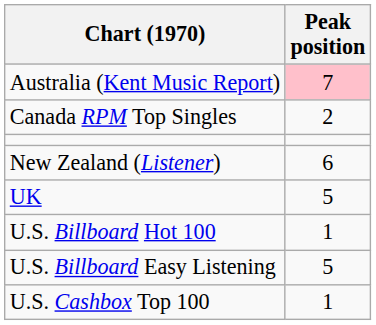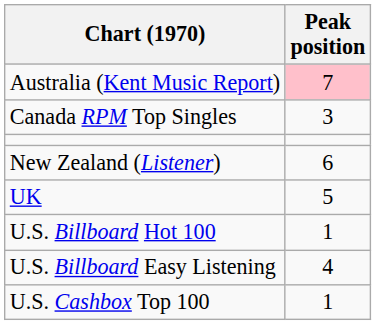Canada RPM Top Singles | Peak position: 2 -> 3
U.S. Billboard Easy Listening | Peak position: 5 -> 4
